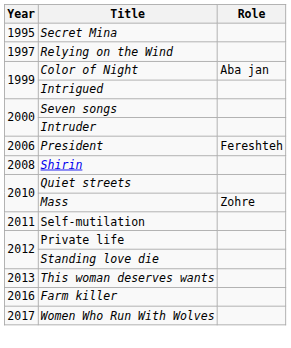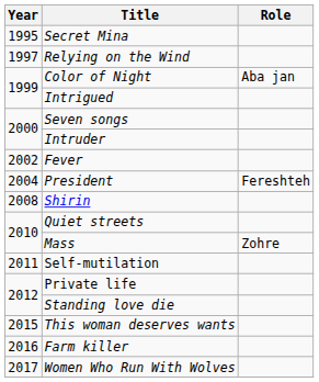+ row: 2002 | Fever
President | Year: 2006 -> 2004
This woman deserves wants | Year: 2013 -> 2015
